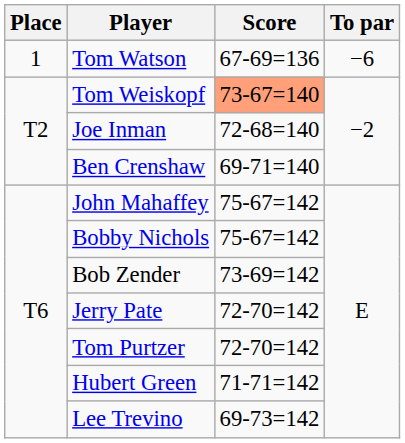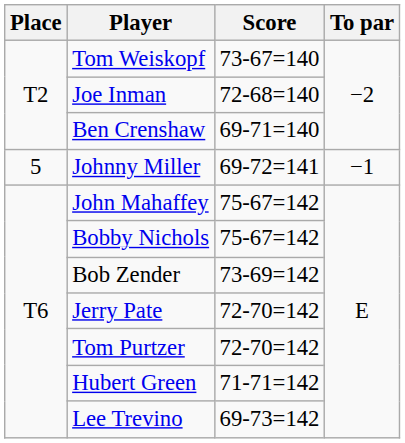- row: 1 | Tom Watson | 67-69=136 | −6
Tom Weiskopf | Score: lightsalmon background -> no background
+ row: 5 | Johnny Miller | 69-72=141 | −1
